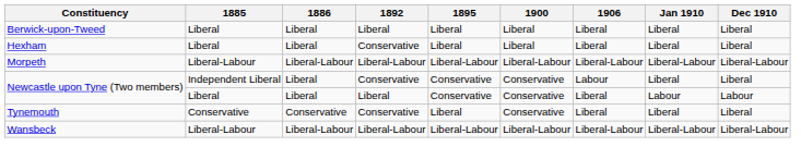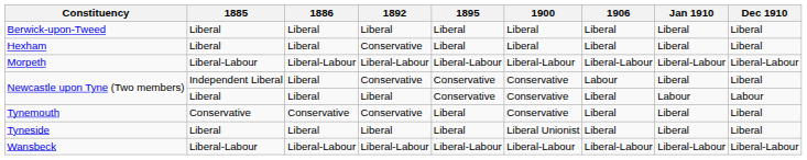+ row: Tyneside | Liberal | Liberal | Liberal | Liberal | Liberal Unionist | Liberal | Liberal | Liberal
